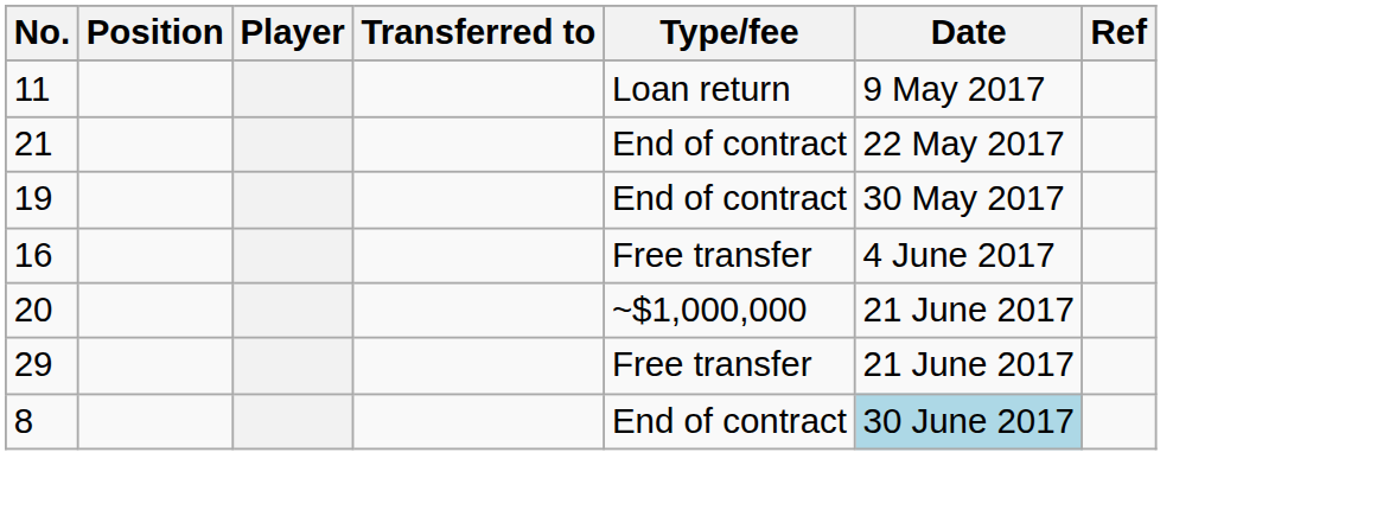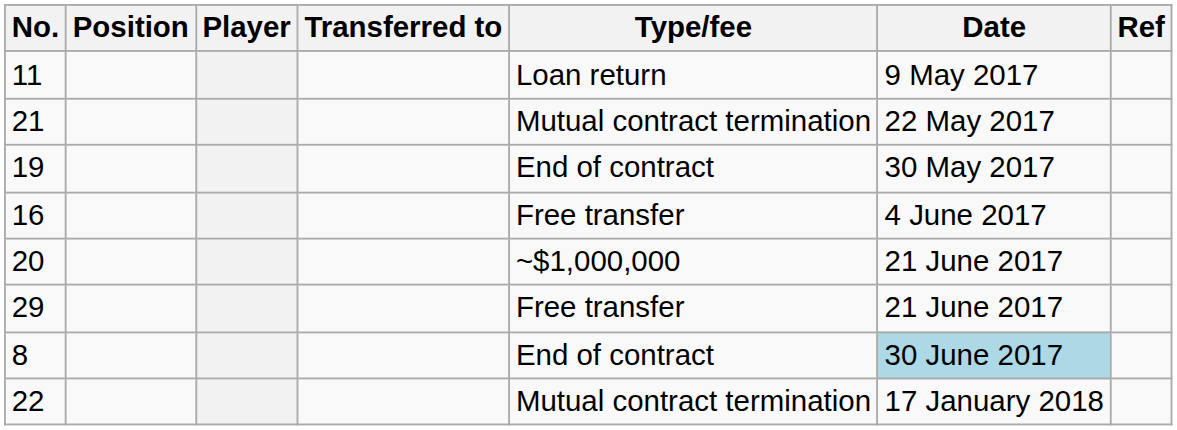21 | Type/fee: End of contract -> Mutual contract termination
+ row: 22 | Mutual contract termination | 17 January 2018
